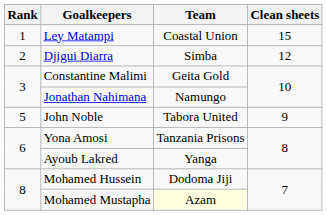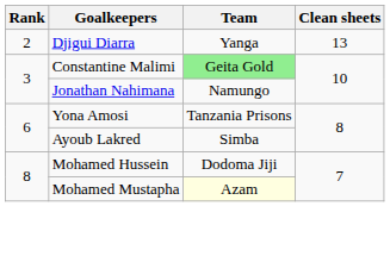- row: 1 | Ley Matampi | Coastal Union | 15
Djigui Diarra | Team: Simba -> Yanga
Djigui Diarra | Clean sheets: 12 -> 13
Constantine Malimi | Team: no background -> lightgreen background
- row: 5 | John Noble | Tabora United | 9
Ayoub Lakred | Team: Yanga -> Simba
